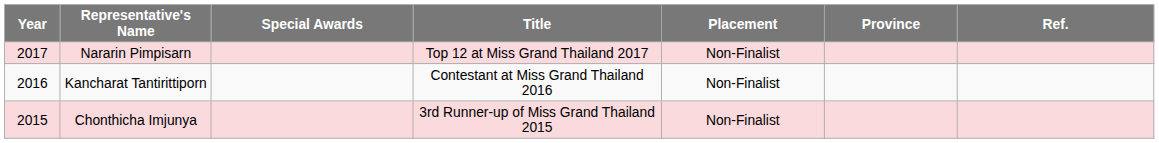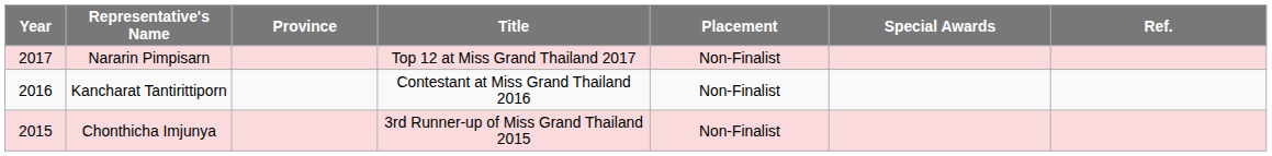columns swapped: Province <-> Special Awards
